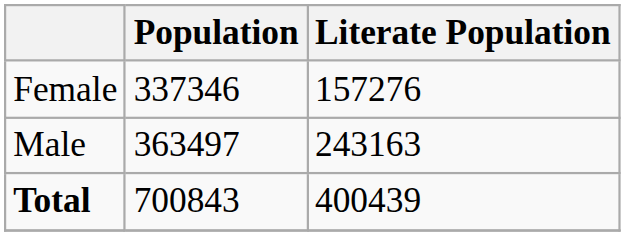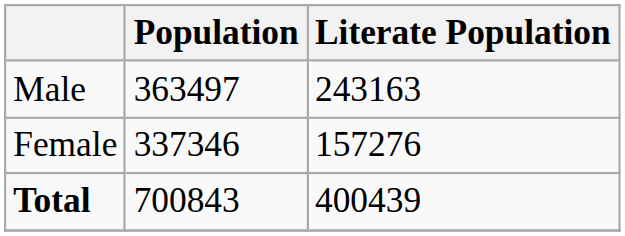rows swapped: Male <-> Female
